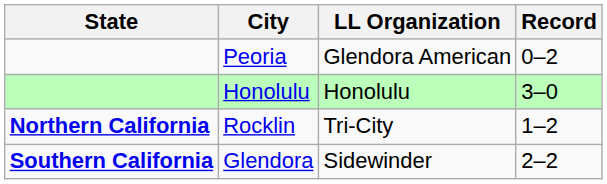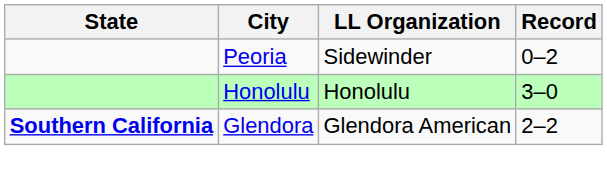Peoria | LL Organization: Glendora American -> Sidewinder
- row: Northern California | Rocklin | Tri-City | 1–2
Glendora | LL Organization: Sidewinder -> Glendora American
